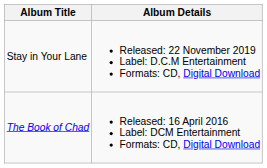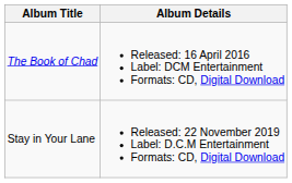rows swapped: The Book of Chad <-> Stay in Your Lane
